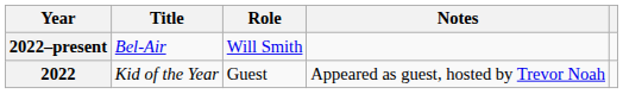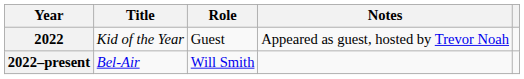rows swapped: 2022–present <-> 2022
